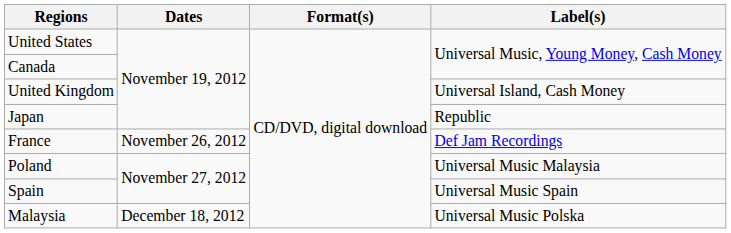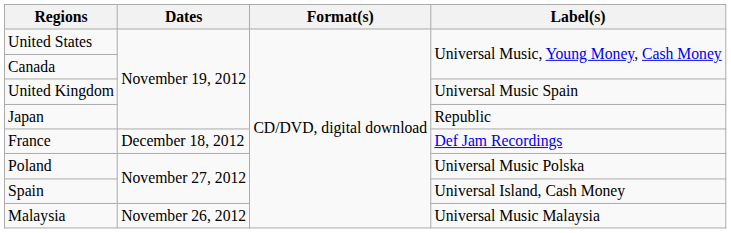United Kingdom | Label(s): Universal Island, Cash Money -> Universal Music Spain
France | Dates: November 26, 2012 -> December 18, 2012
Poland | Label(s): Universal Music Malaysia -> Universal Music Polska
Spain | Label(s): Universal Music Spain -> Universal Island, Cash Money
Malaysia | Dates: December 18, 2012 -> November 26, 2012
Malaysia | Label(s): Universal Music Polska -> Universal Music Malaysia
